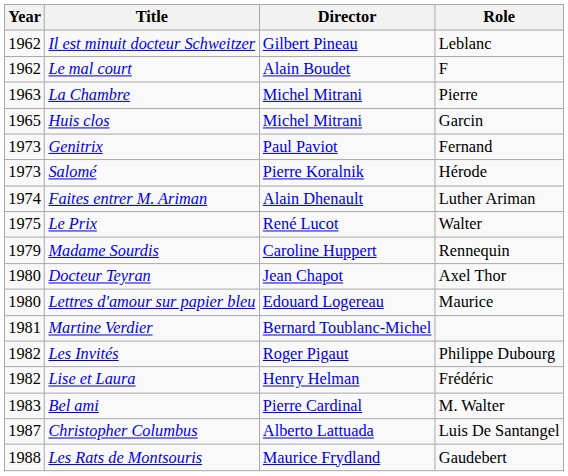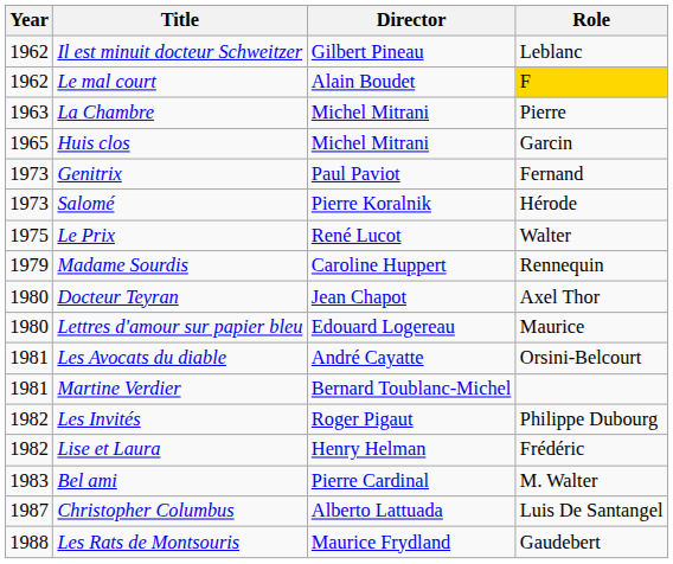Le mal court | Role: no background -> gold background
- row: 1974 | Faites entrer M. Ariman | Alain Dhenault | Luther Ariman
+ row: 1981 | Les Avocats du diable | André Cayatte | Orsini-Belcourt
